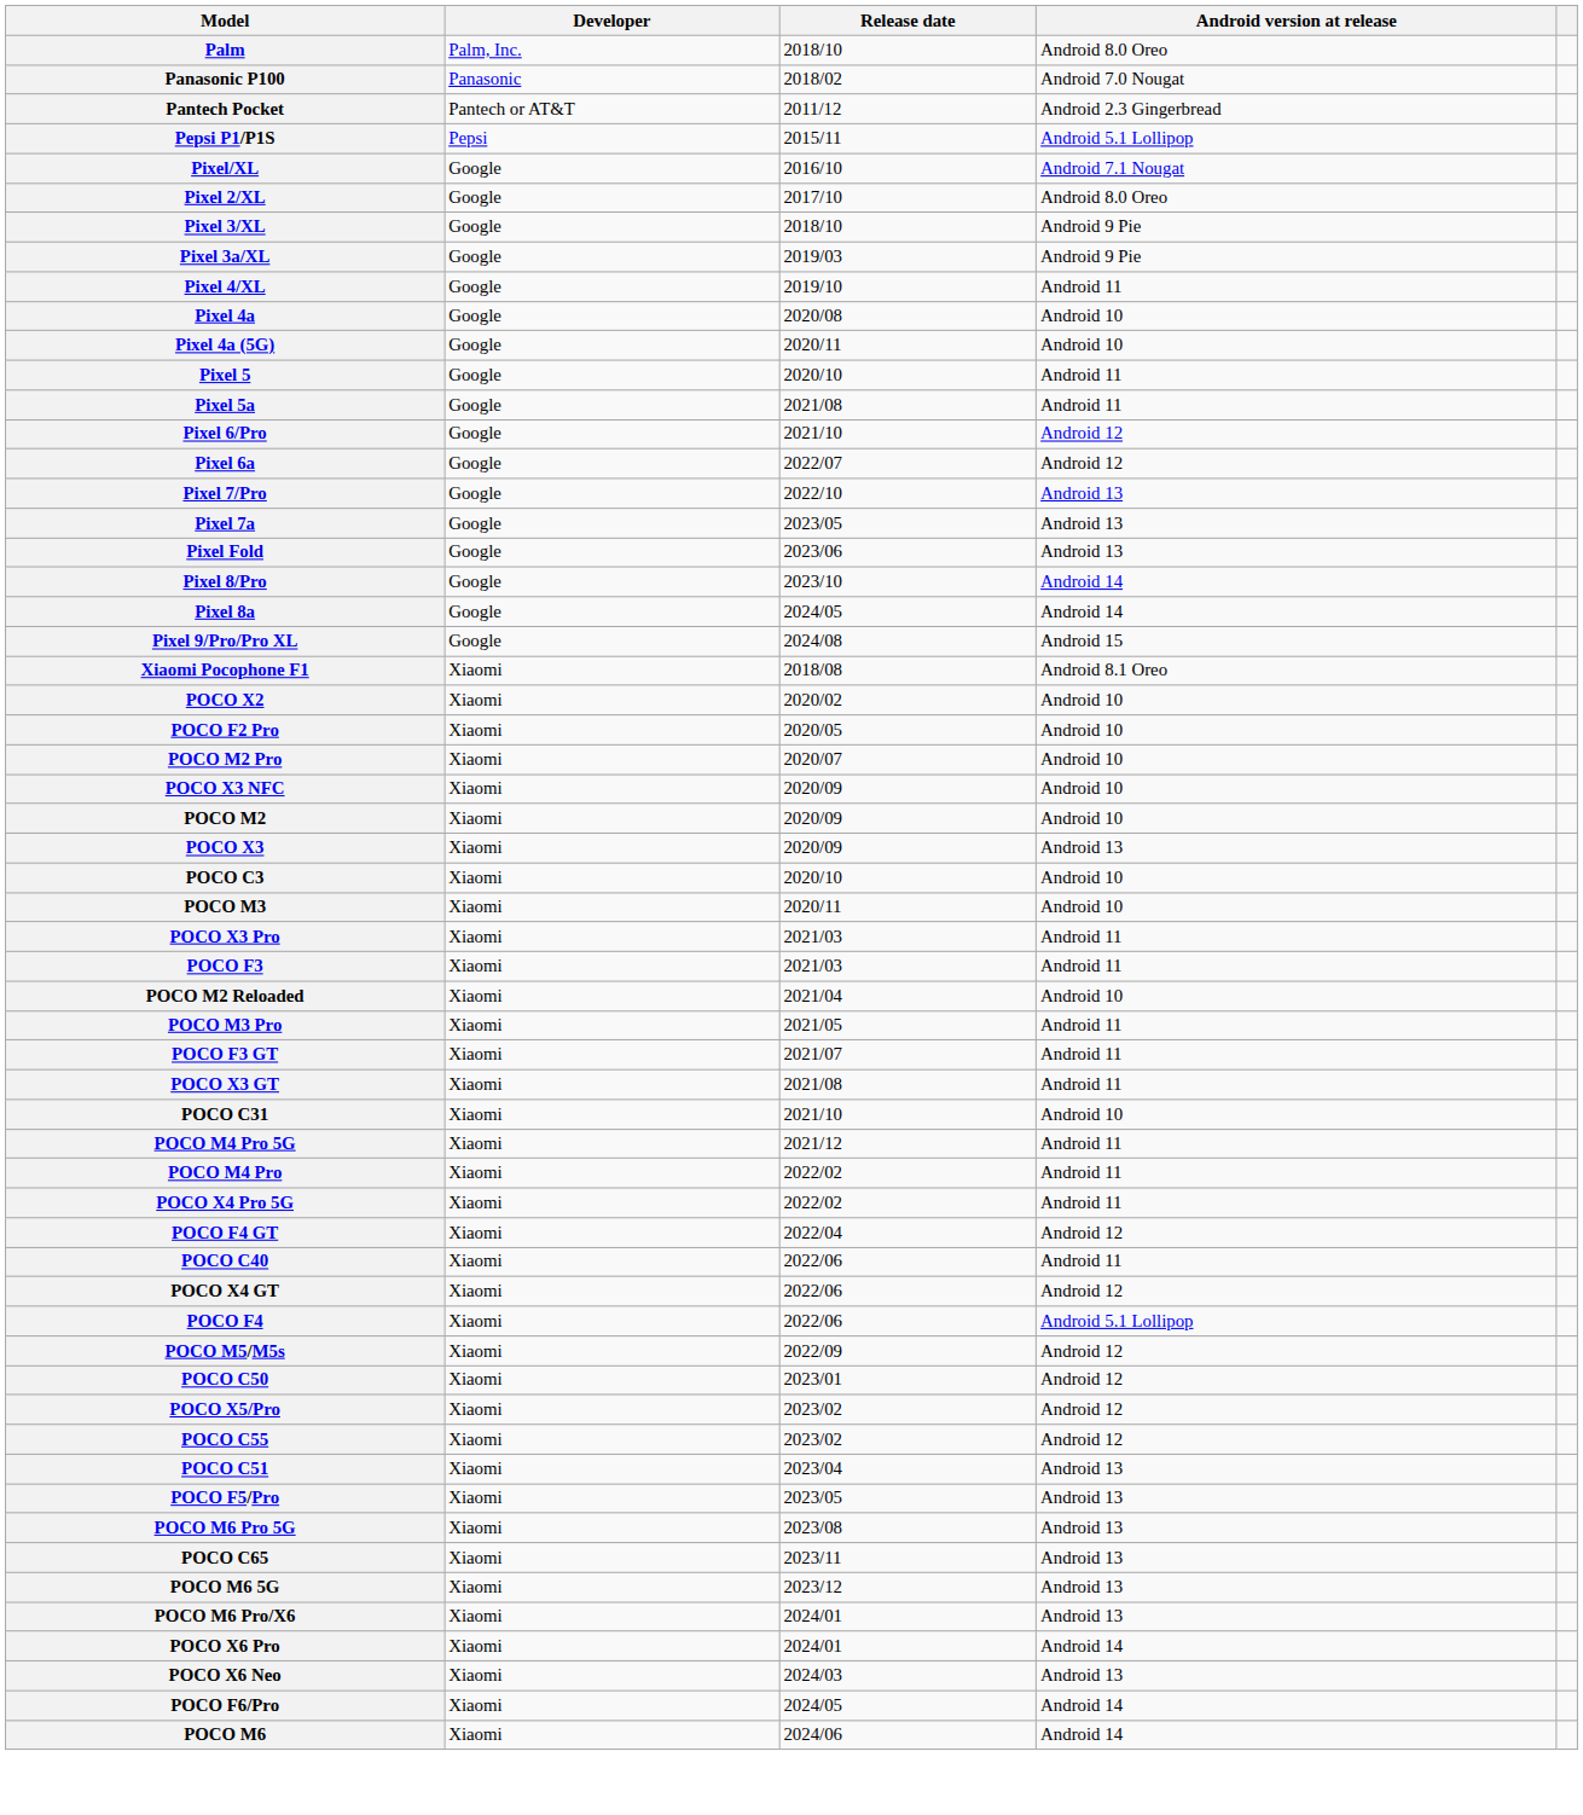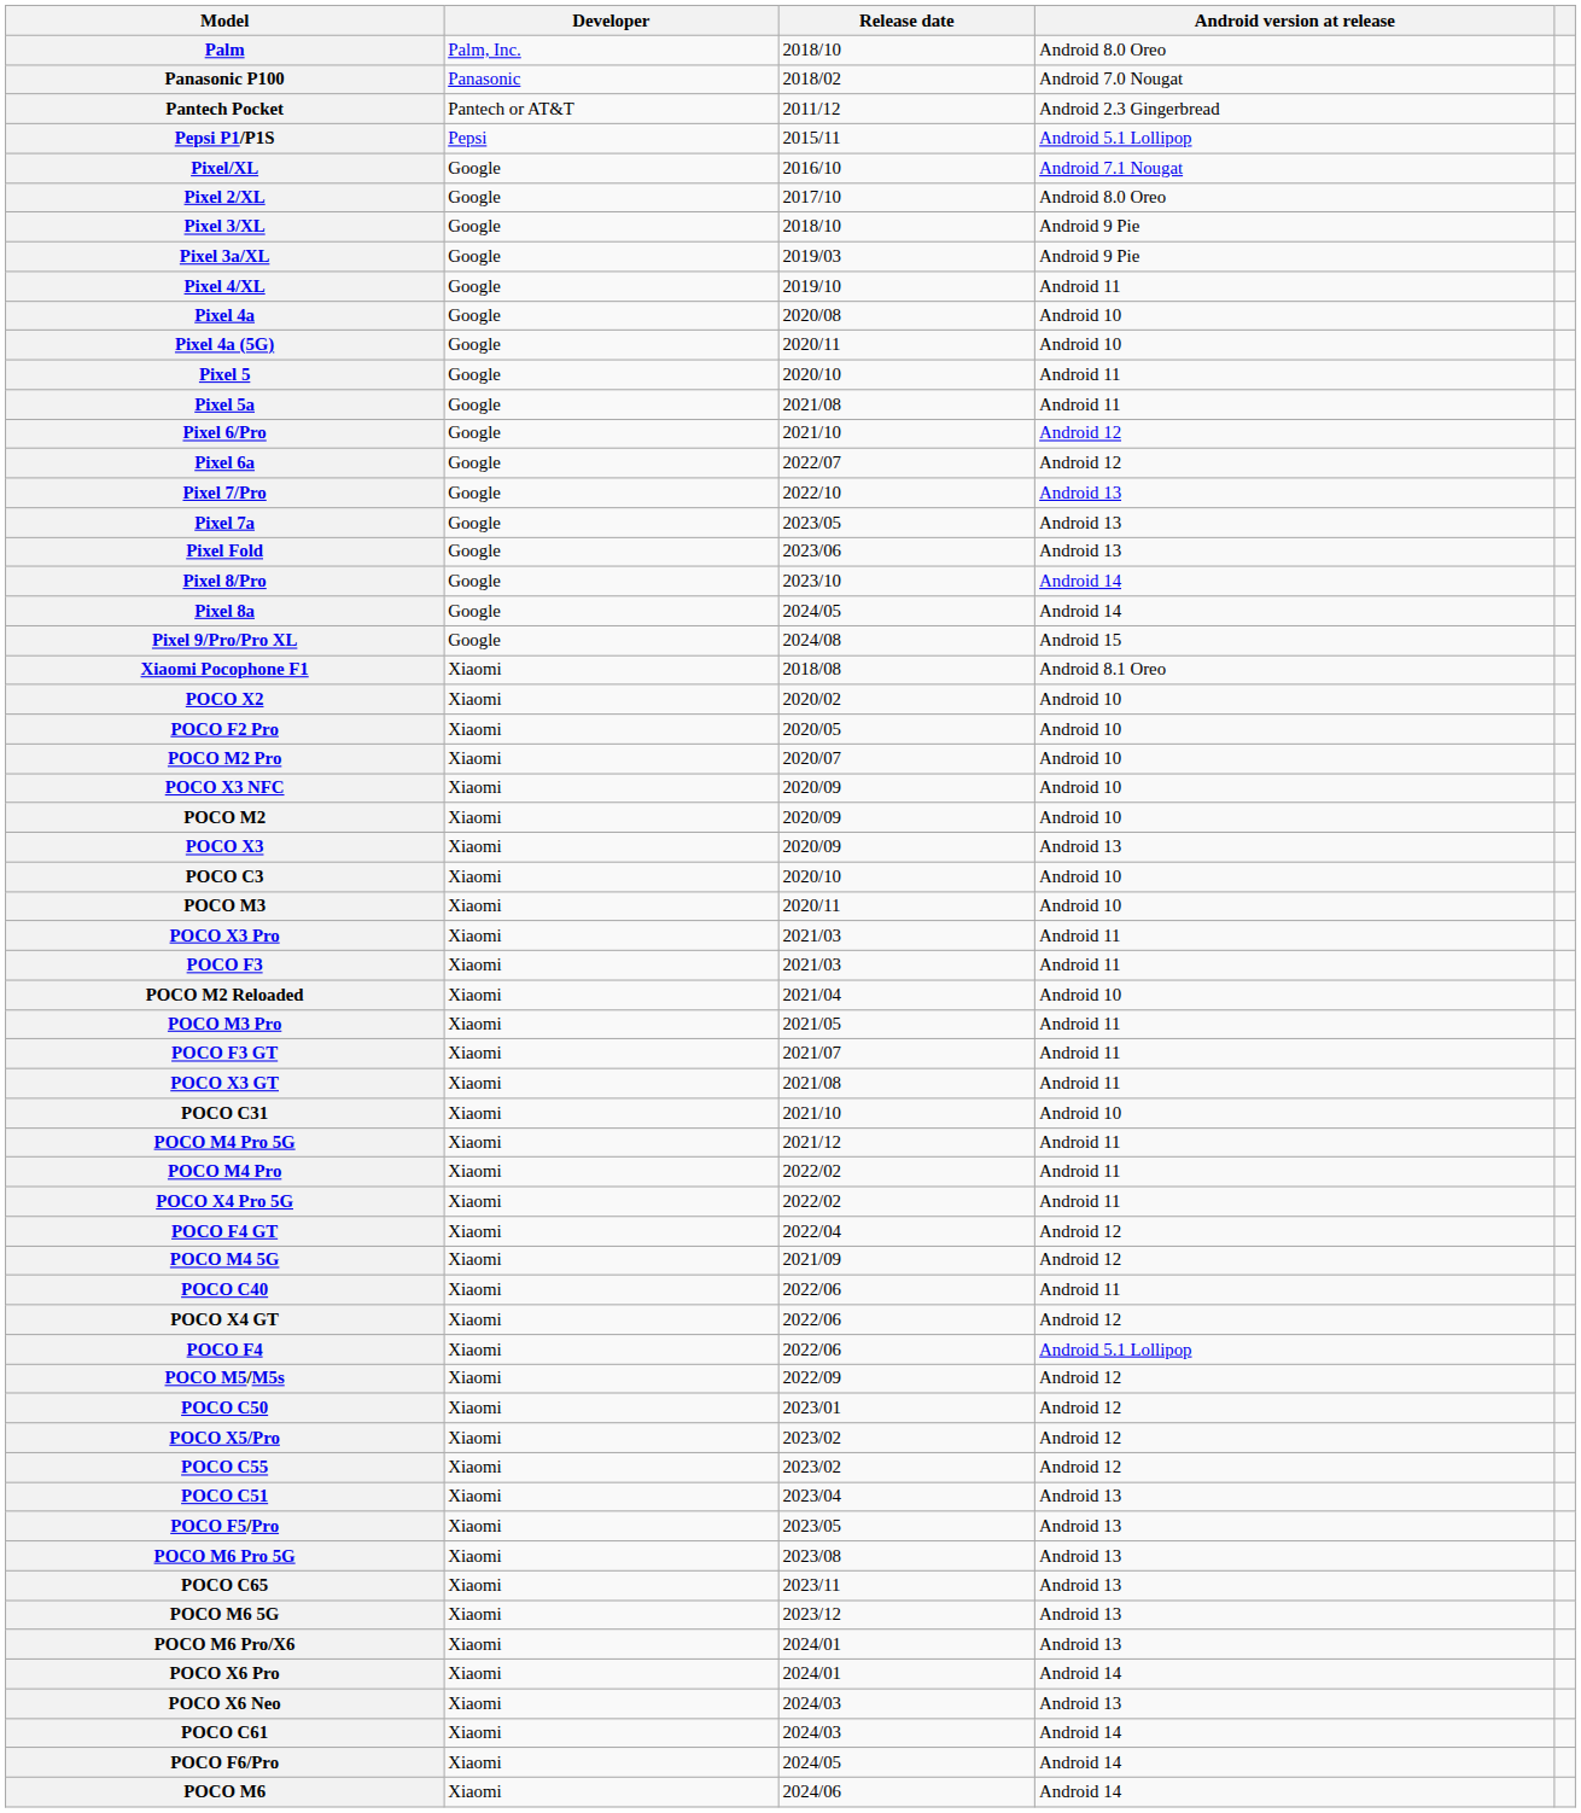+ row: POCO M4 5G | Xiaomi | 2021/09 | Android 12
+ row: POCO C61 | Xiaomi | 2024/03 | Android 14
